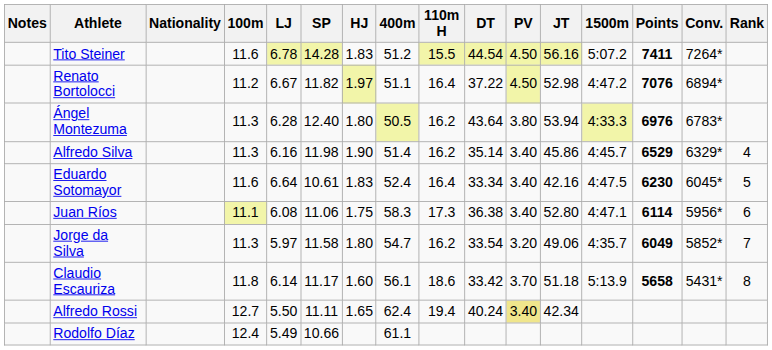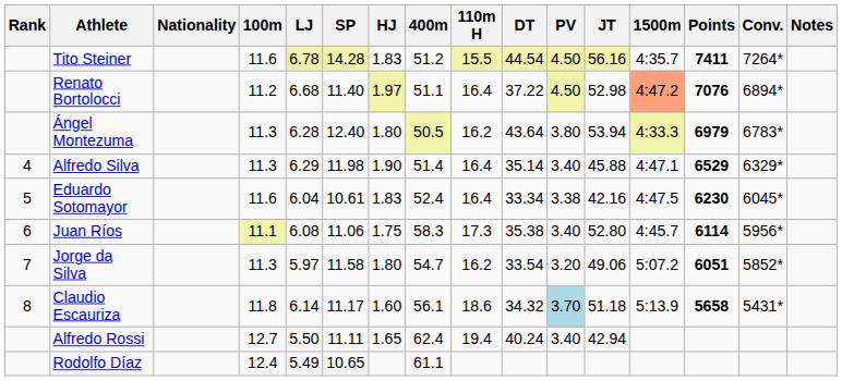columns swapped: Rank <-> Notes
Tito Steiner | 1500m: 5:07.2 -> 4:35.7
Renato Bortolocci | LJ: 6.67 -> 6.68
Renato Bortolocci | SP: 11.82 -> 11.40
Renato Bortolocci | 1500m: no background -> lightsalmon background
Ángel Montezuma | Points: 6976 -> 6979
Alfredo Silva | LJ: 6.16 -> 6.29
Alfredo Silva | 110m H: 16.2 -> 16.4
Alfredo Silva | JT: 45.86 -> 45.88
Alfredo Silva | 1500m: 4:45.7 -> 4:47.1
Eduardo Sotomayor | LJ: 6.64 -> 6.04
Eduardo Sotomayor | PV: 3.40 -> 3.38
Juan Ríos | DT: 36.38 -> 35.38
Juan Ríos | 1500m: 4:47.1 -> 4:45.7
Jorge da Silva | 1500m: 4:35.7 -> 5:07.2
Jorge da Silva | Points: 6049 -> 6051
Claudio Escauriza | DT: 33.42 -> 34.32
Claudio Escauriza | PV: no background -> lightblue background
Alfredo Rossi | PV: khaki background -> no background
Alfredo Rossi | JT: 42.34 -> 42.94
Rodolfo Díaz | SP: 10.66 -> 10.65
